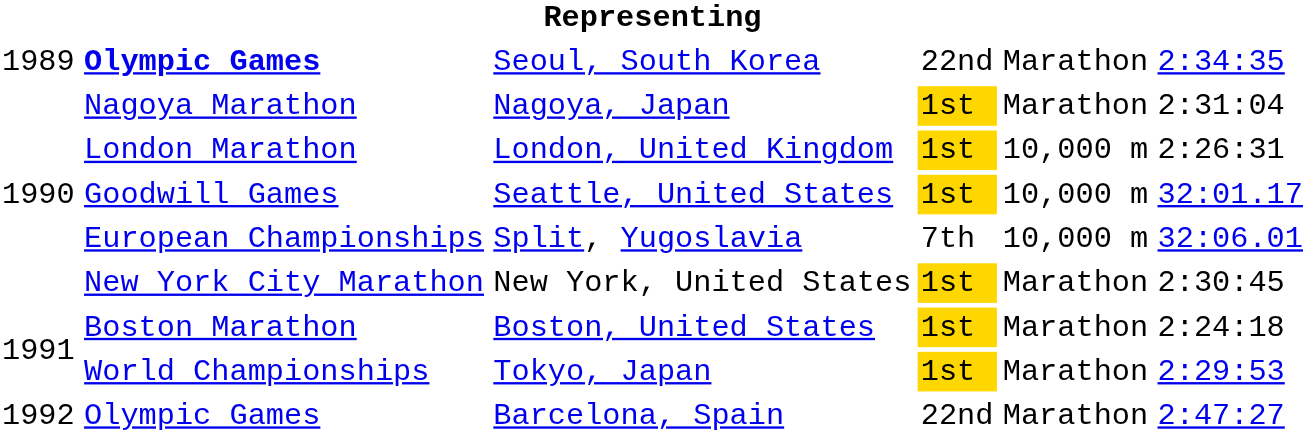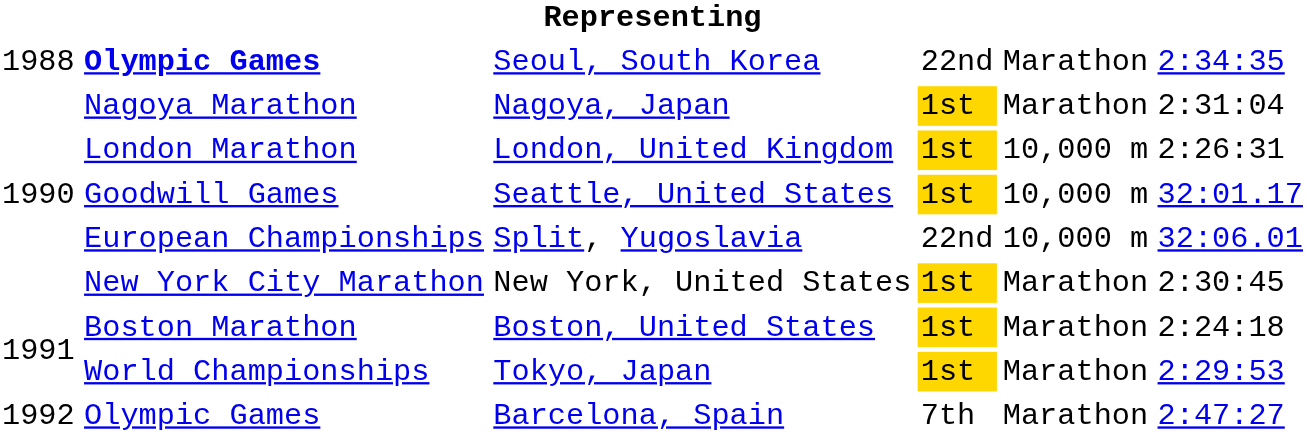Seoul, South Korea | column 1: 1989 -> 1988
Split, Yugoslavia | column 4: 7th -> 22nd
Barcelona, Spain | column 4: 22nd -> 7th
